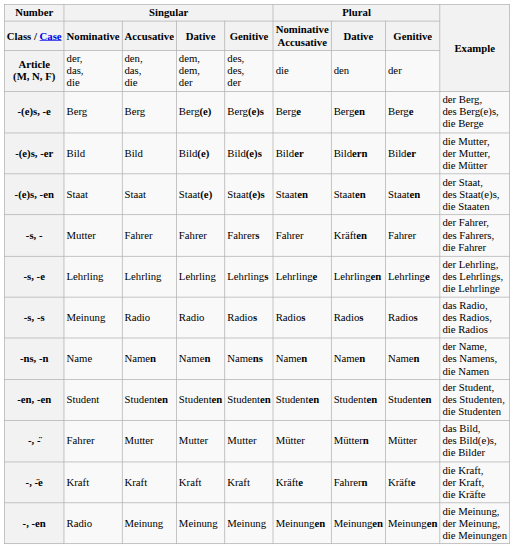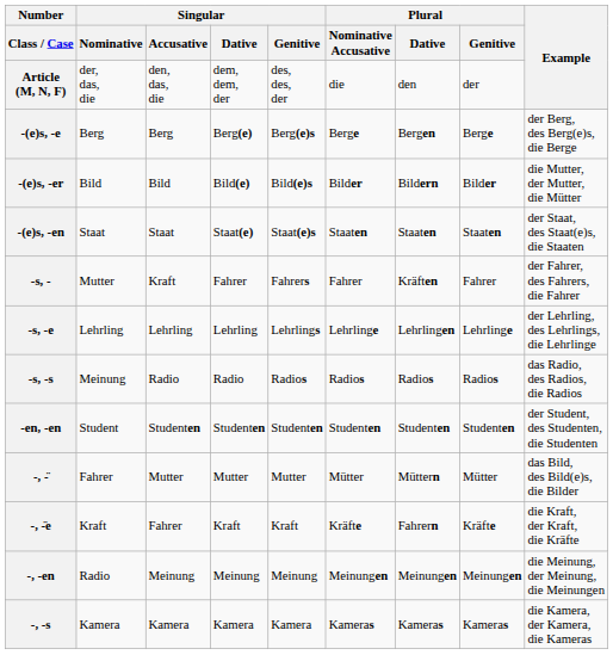-s, - | Singular / Accusative: Fahrer -> Kraft
- row: -ns, -n | Name | Namen | Namen | Namens | Namen | Namen | Namen | der Name, des Namens, die Namen
-, -̈e | Singular / Accusative: Kraft -> Fahrer
+ row: -, -s | Kamera | Kamera | Kamera | Kamera | Kameras | Kameras | Kameras | die Kamera, der Kamera, die Kameras
